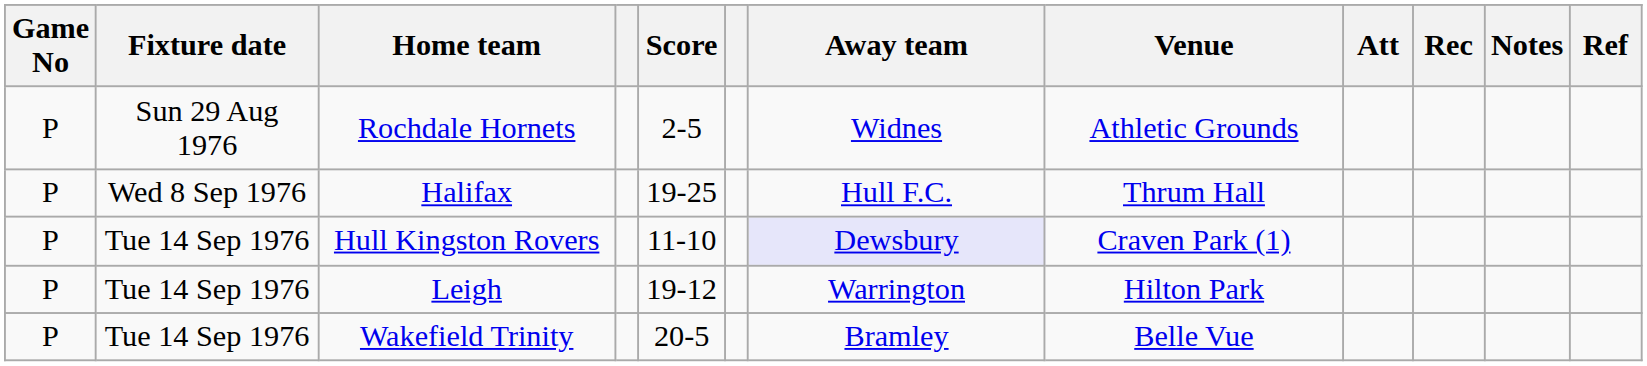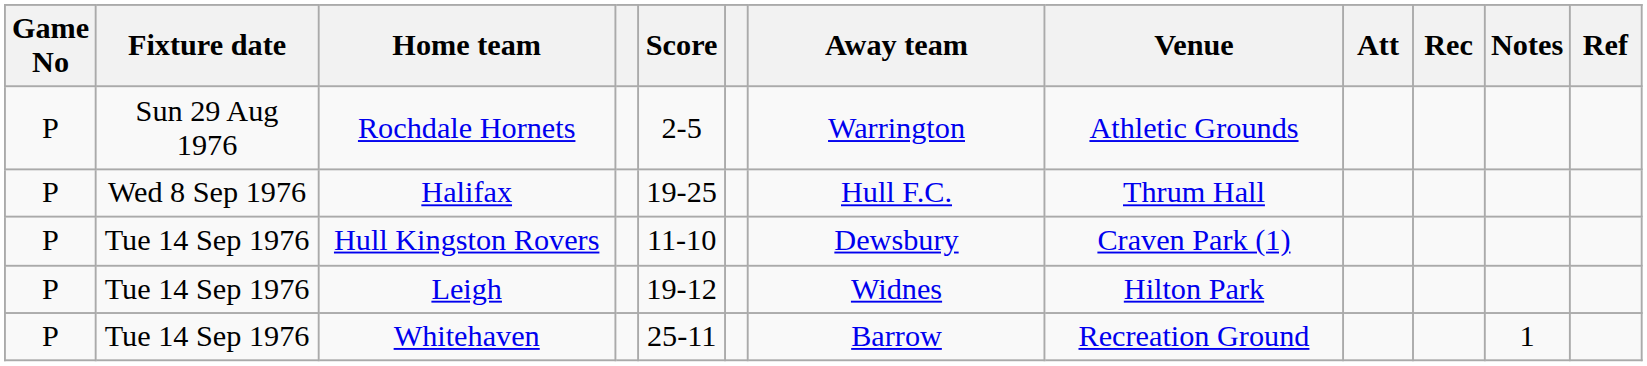Rochdale Hornets | Away team: Widnes -> Warrington
Hull Kingston Rovers | Away team: lavender background -> no background
Leigh | Away team: Warrington -> Widnes
- row: P | Tue 14 Sep 1976 | Wakefield Trinity | 20-5 | Bramley | Belle Vue
+ row: P | Tue 14 Sep 1976 | Whitehaven | 25-11 | Barrow | Recreation Ground | 1
